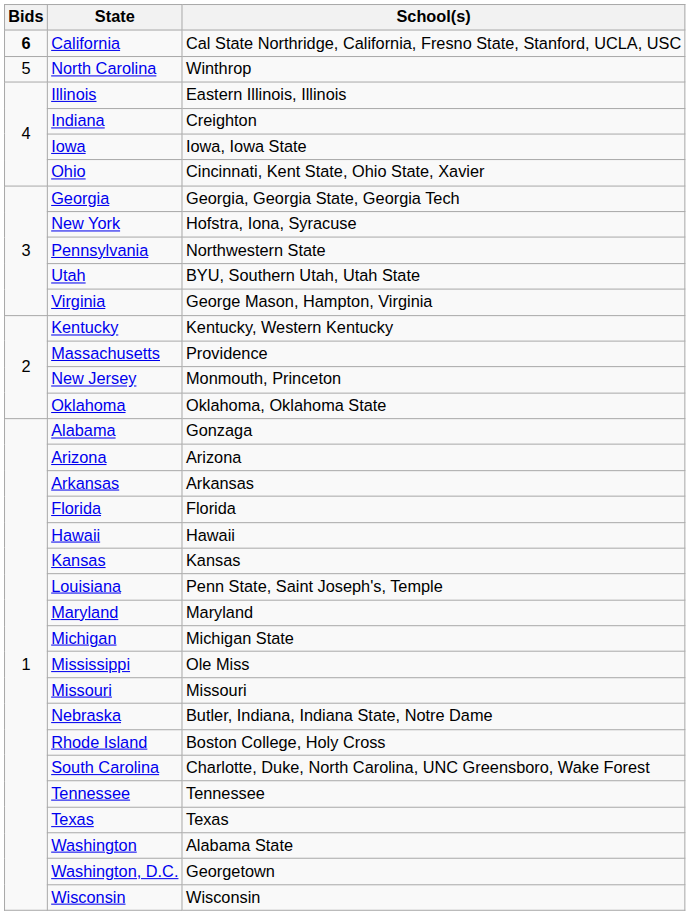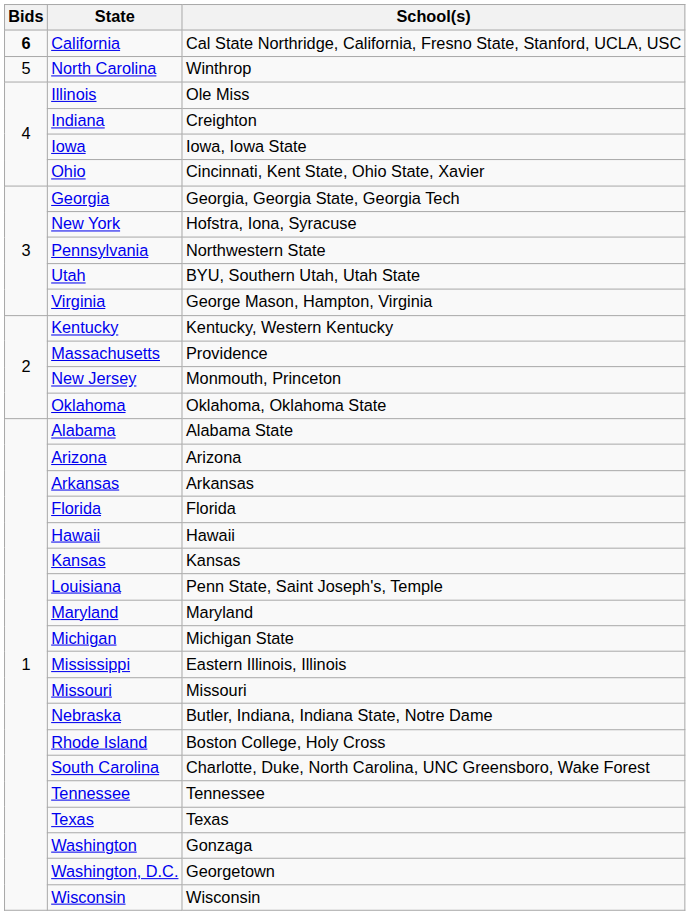Illinois | School(s): Eastern Illinois, Illinois -> Ole Miss
Alabama | School(s): Gonzaga -> Alabama State
Mississippi | School(s): Ole Miss -> Eastern Illinois, Illinois
Washington | School(s): Alabama State -> Gonzaga
